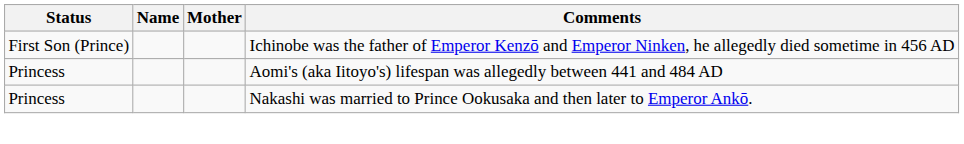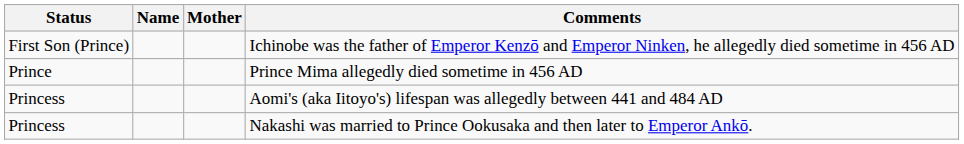+ row: Prince | Prince Mima allegedly died sometime in 456 AD
